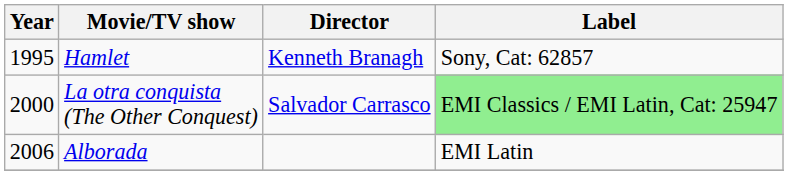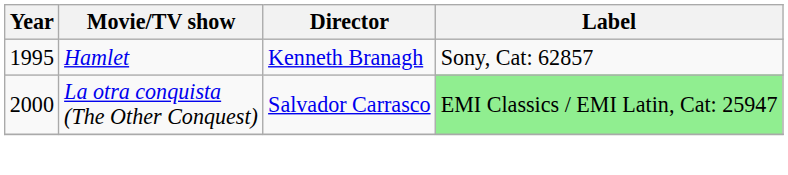- row: 2006 | Alborada | EMI Latin
